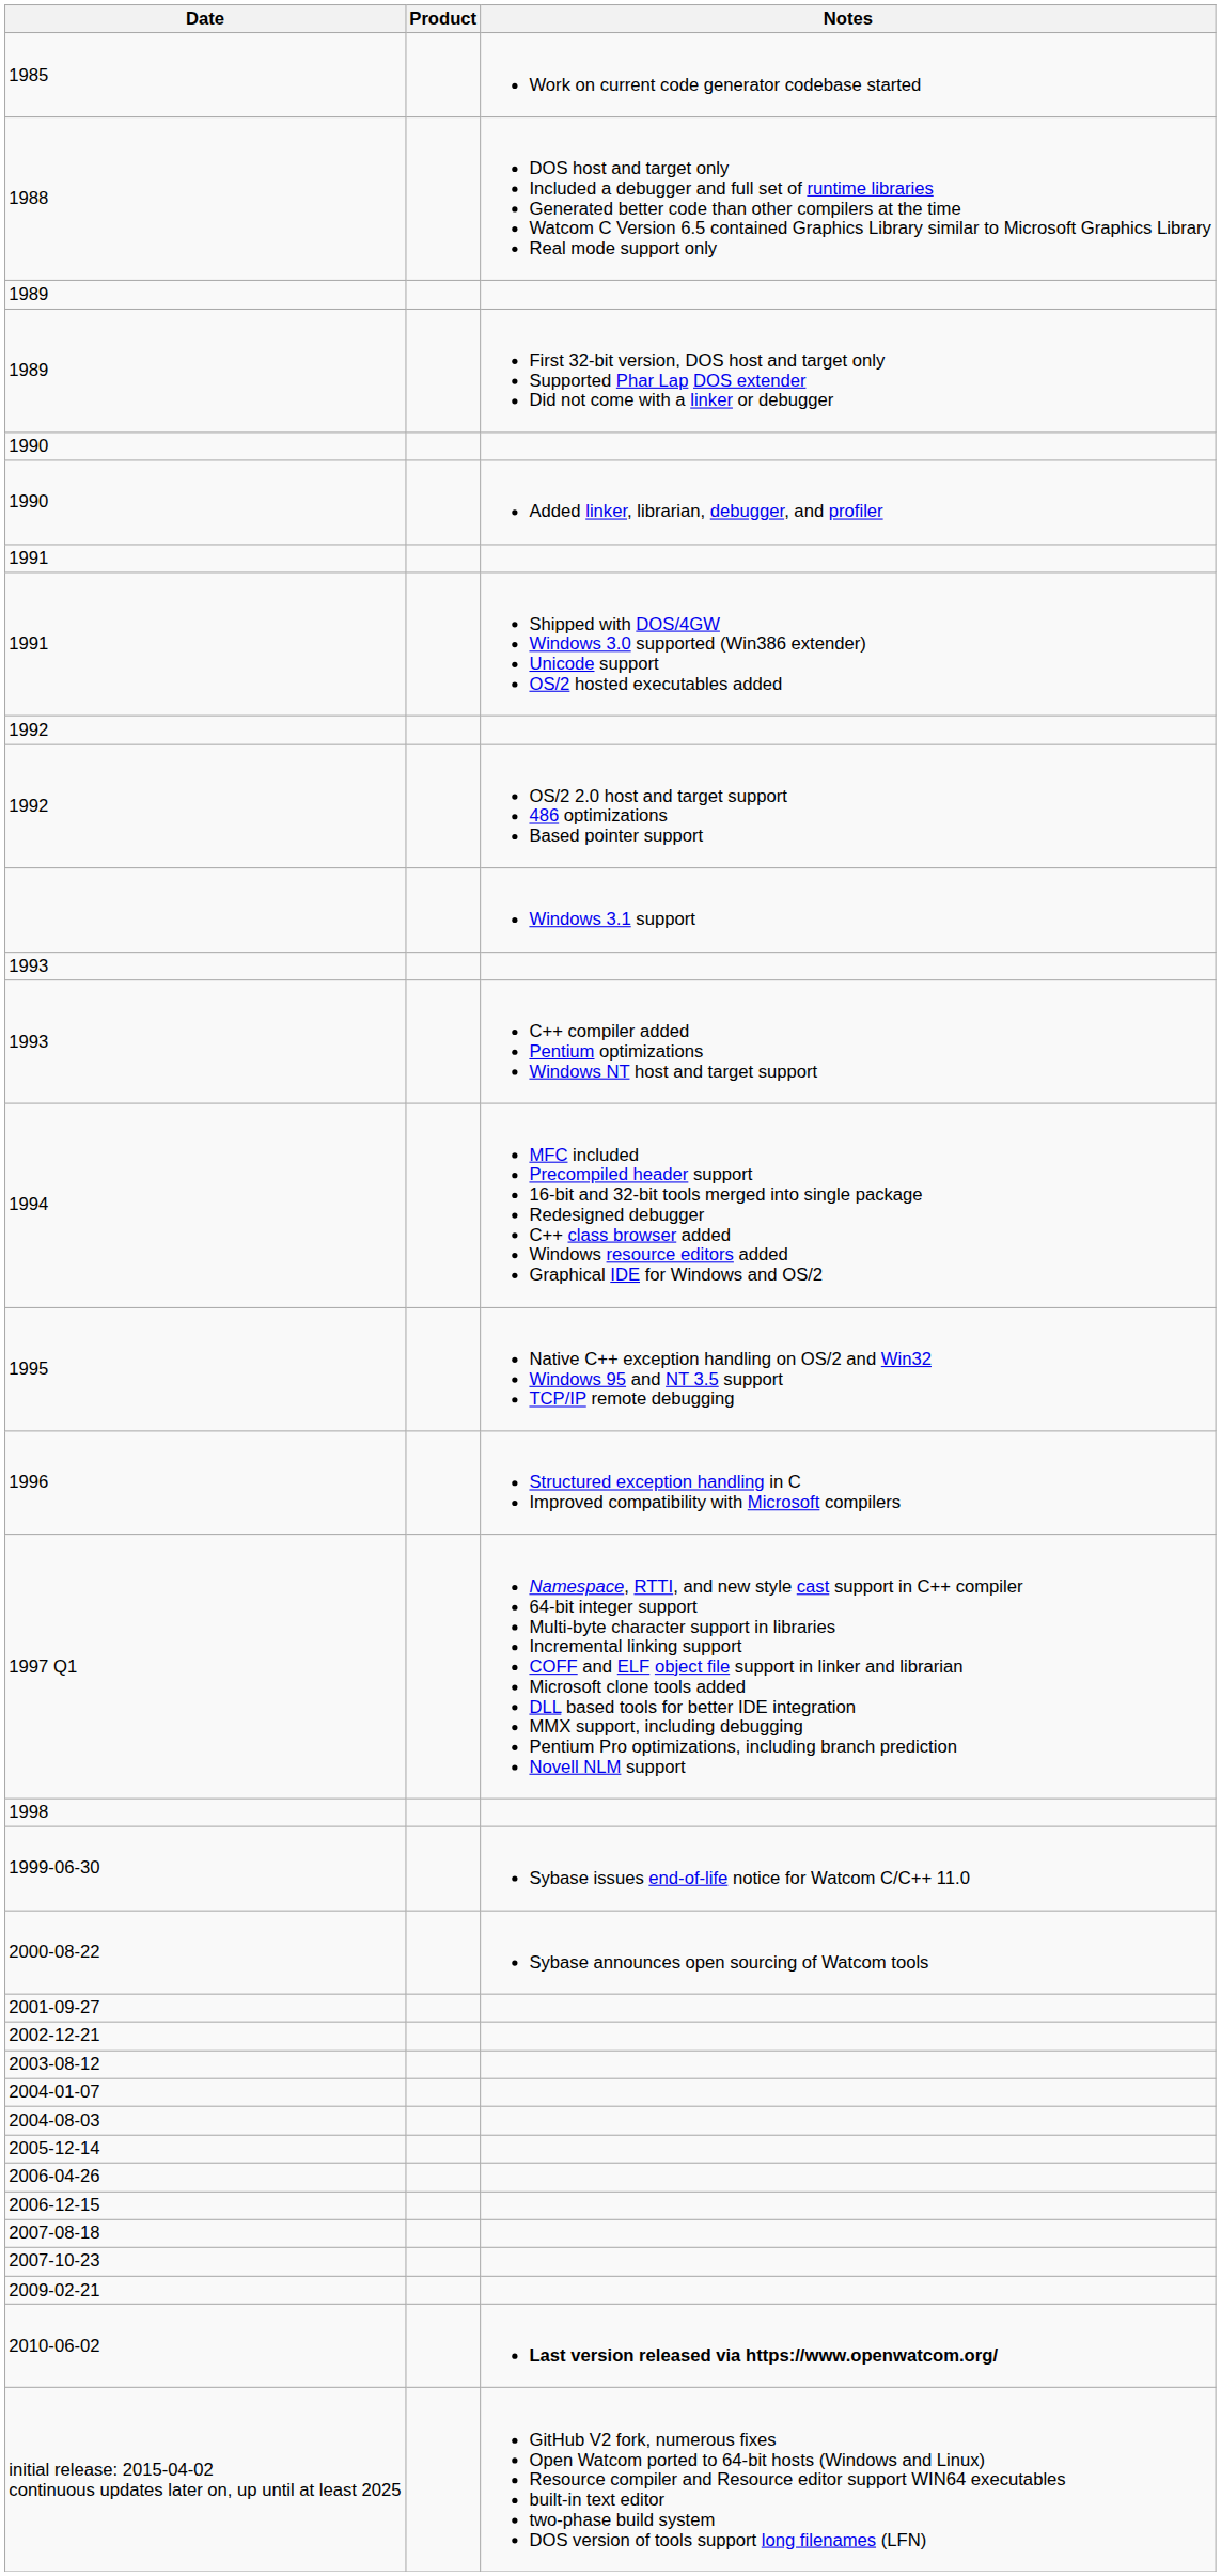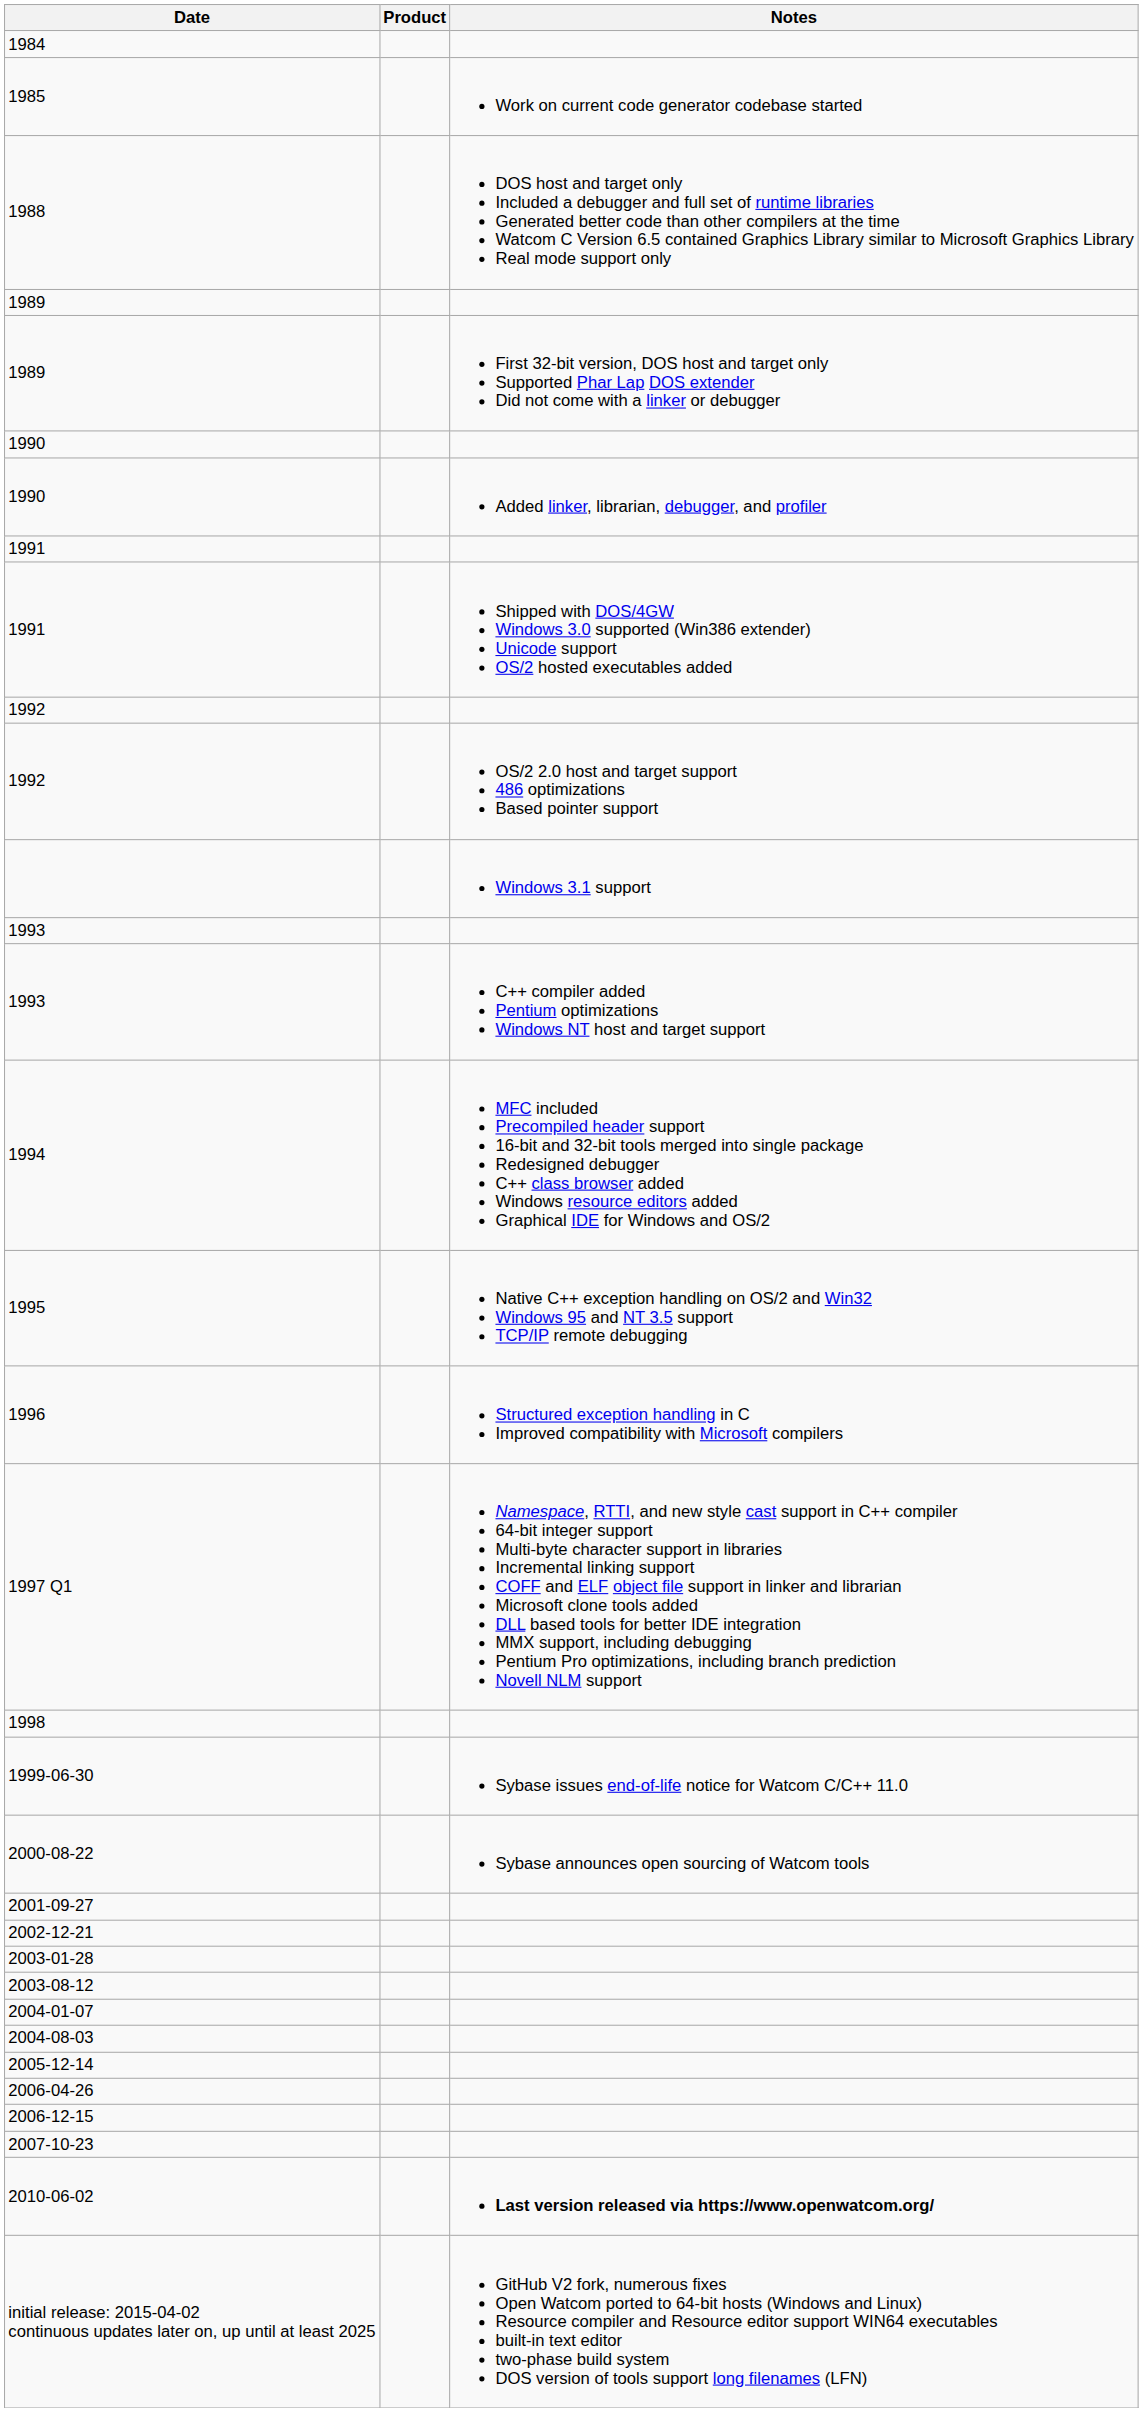+ row: 1984
+ row: 2003-01-28
- row: 2007-08-18
- row: 2009-02-21
